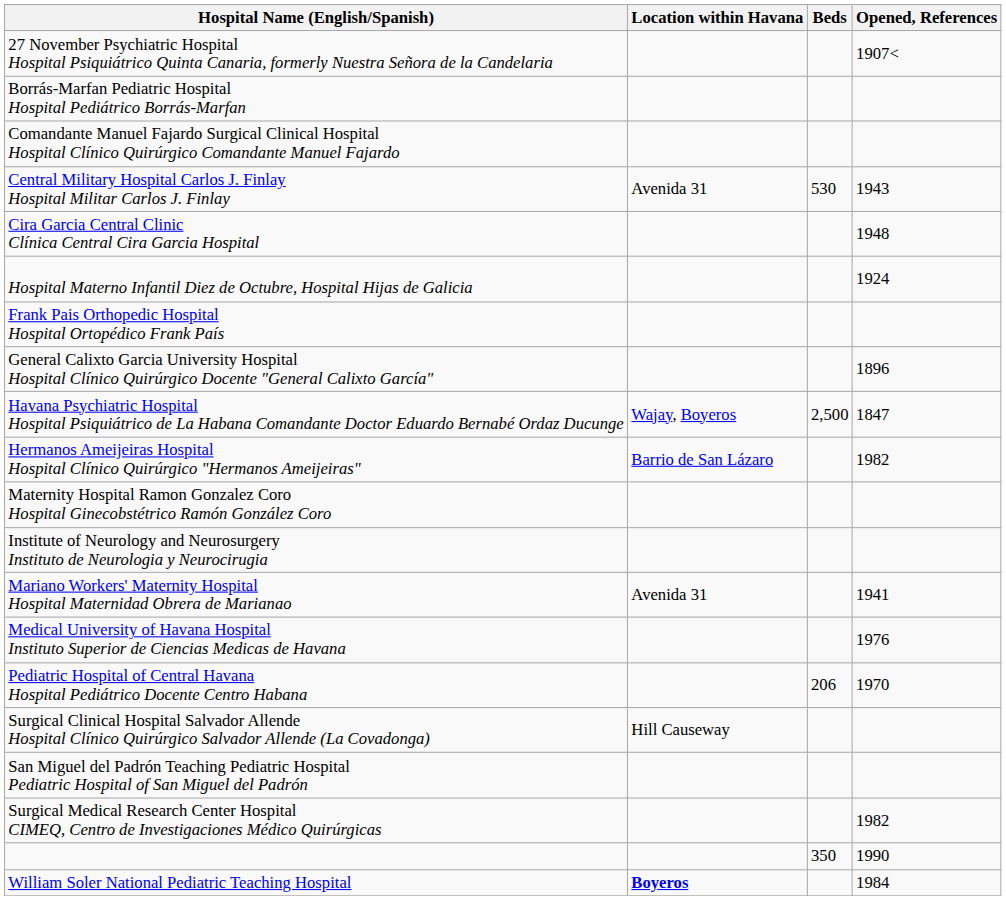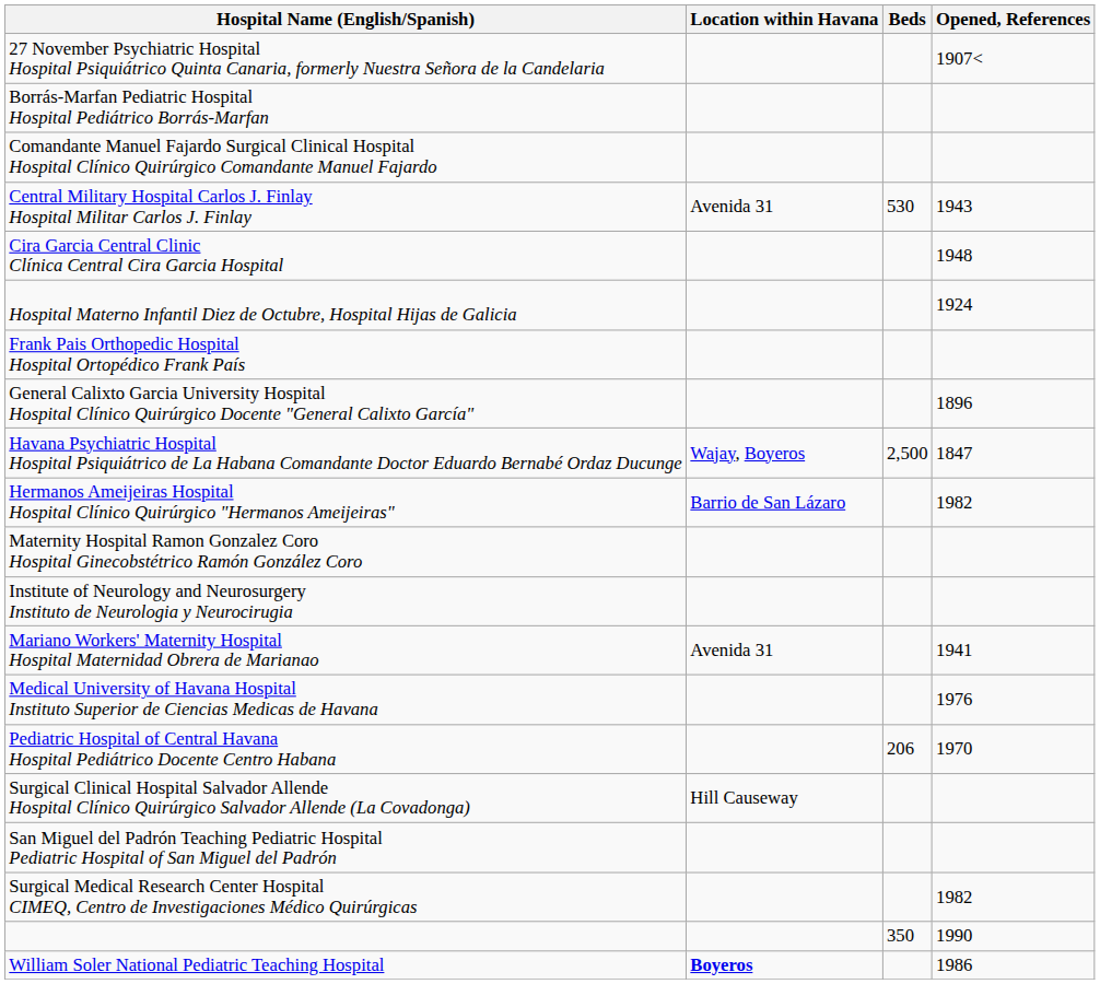William Soler National Pediatric Teaching Hospital | Opened, References: 1984 -> 1986
